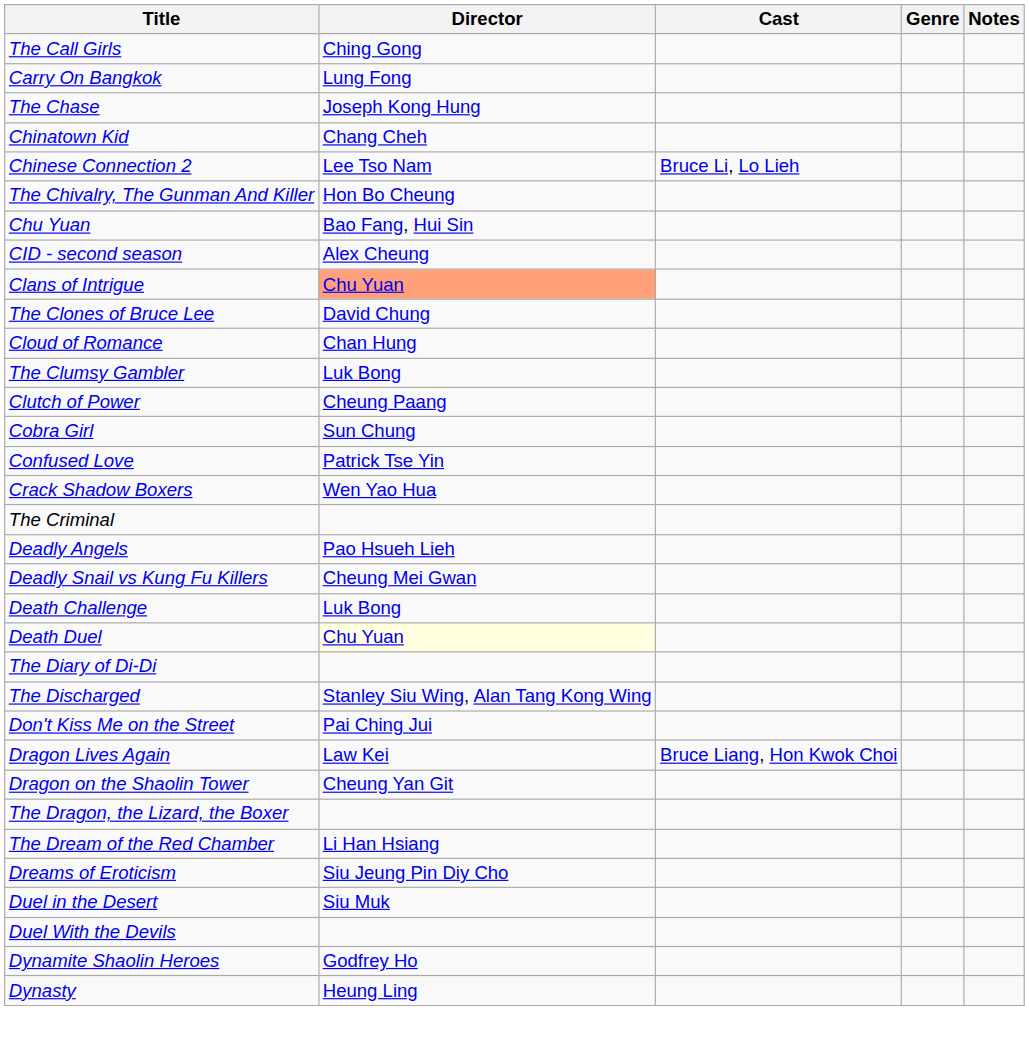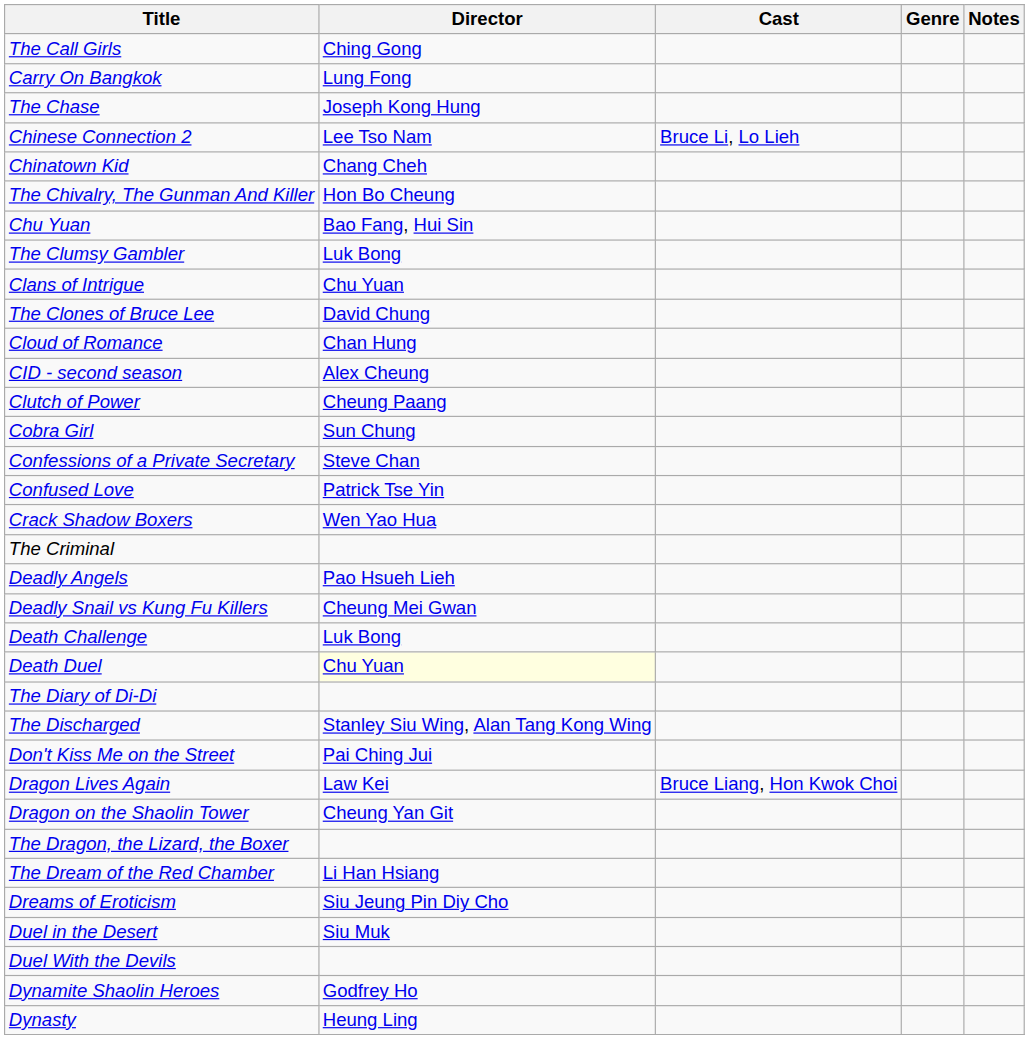rows swapped: Chinatown Kid <-> Chinese Connection 2
rows swapped: CID - second season <-> The Clumsy Gambler
Clans of Intrigue | Director: lightsalmon background -> no background
+ row: Confessions of a Private Secretary | Steve Chan
